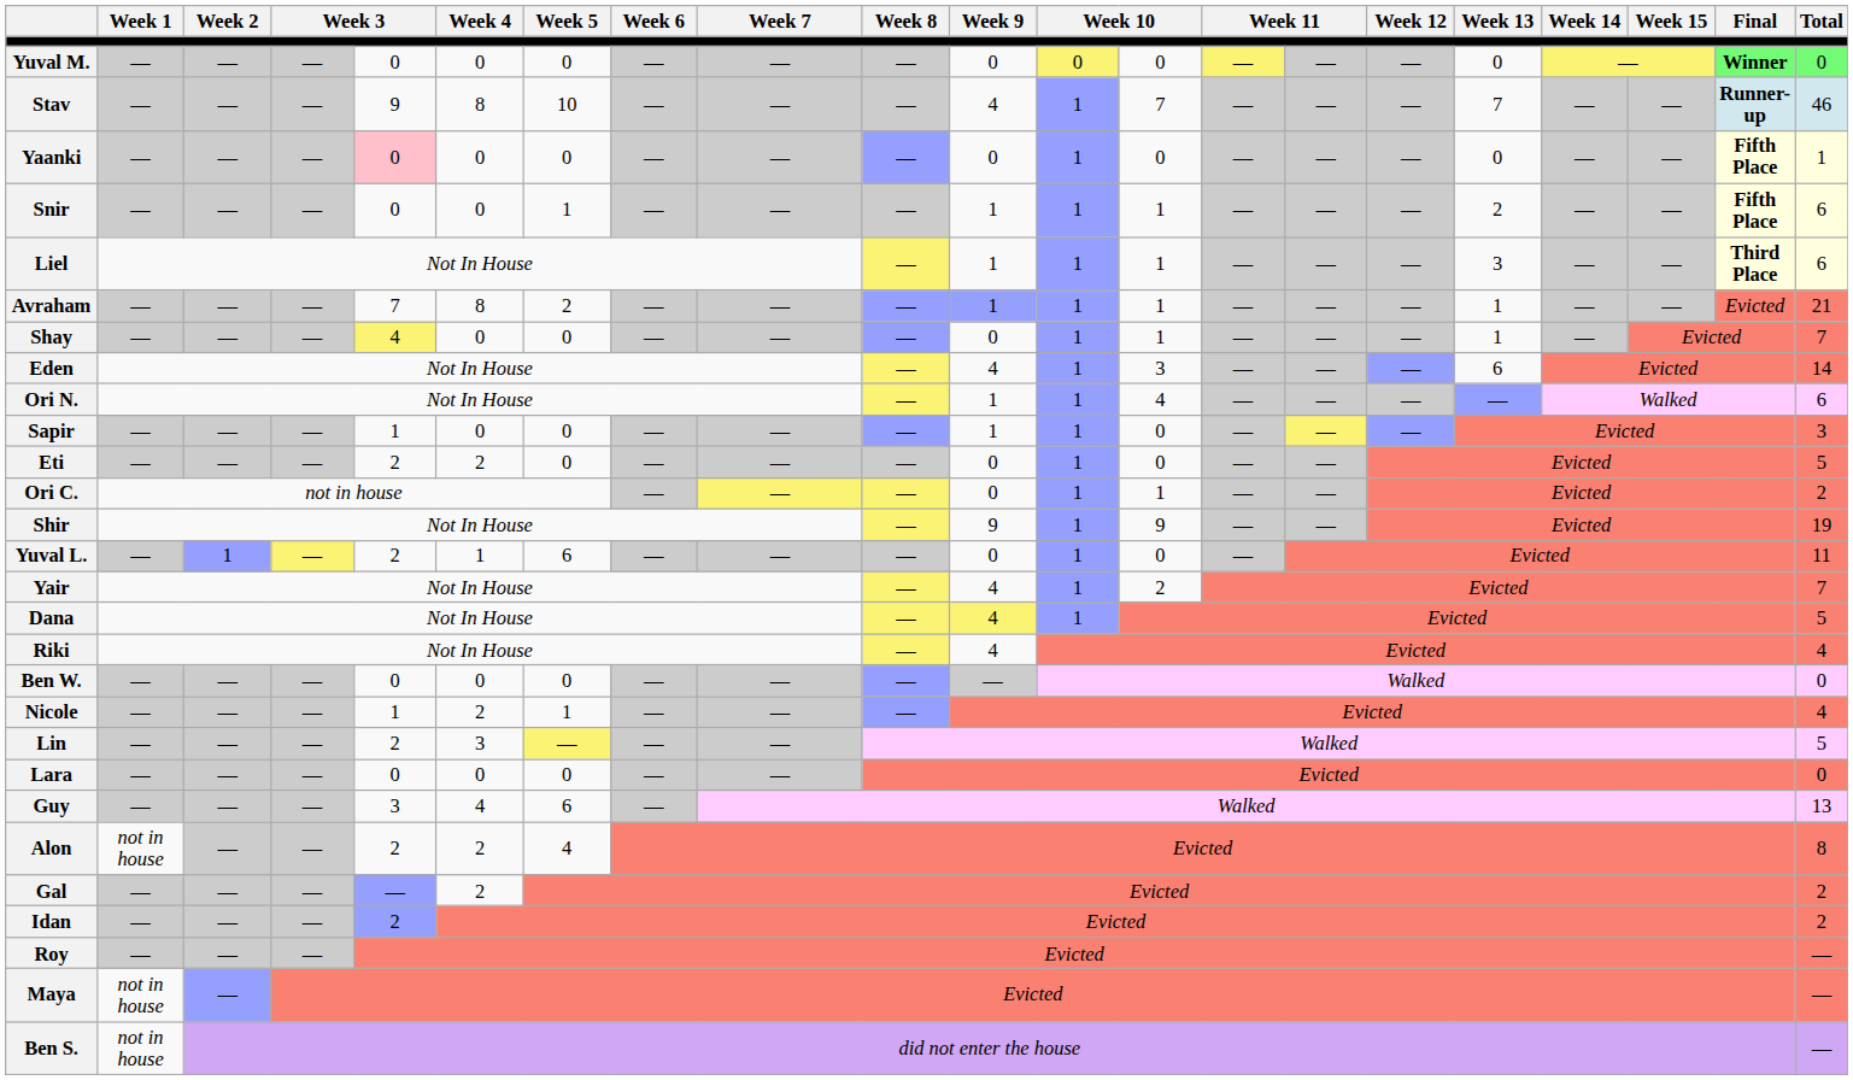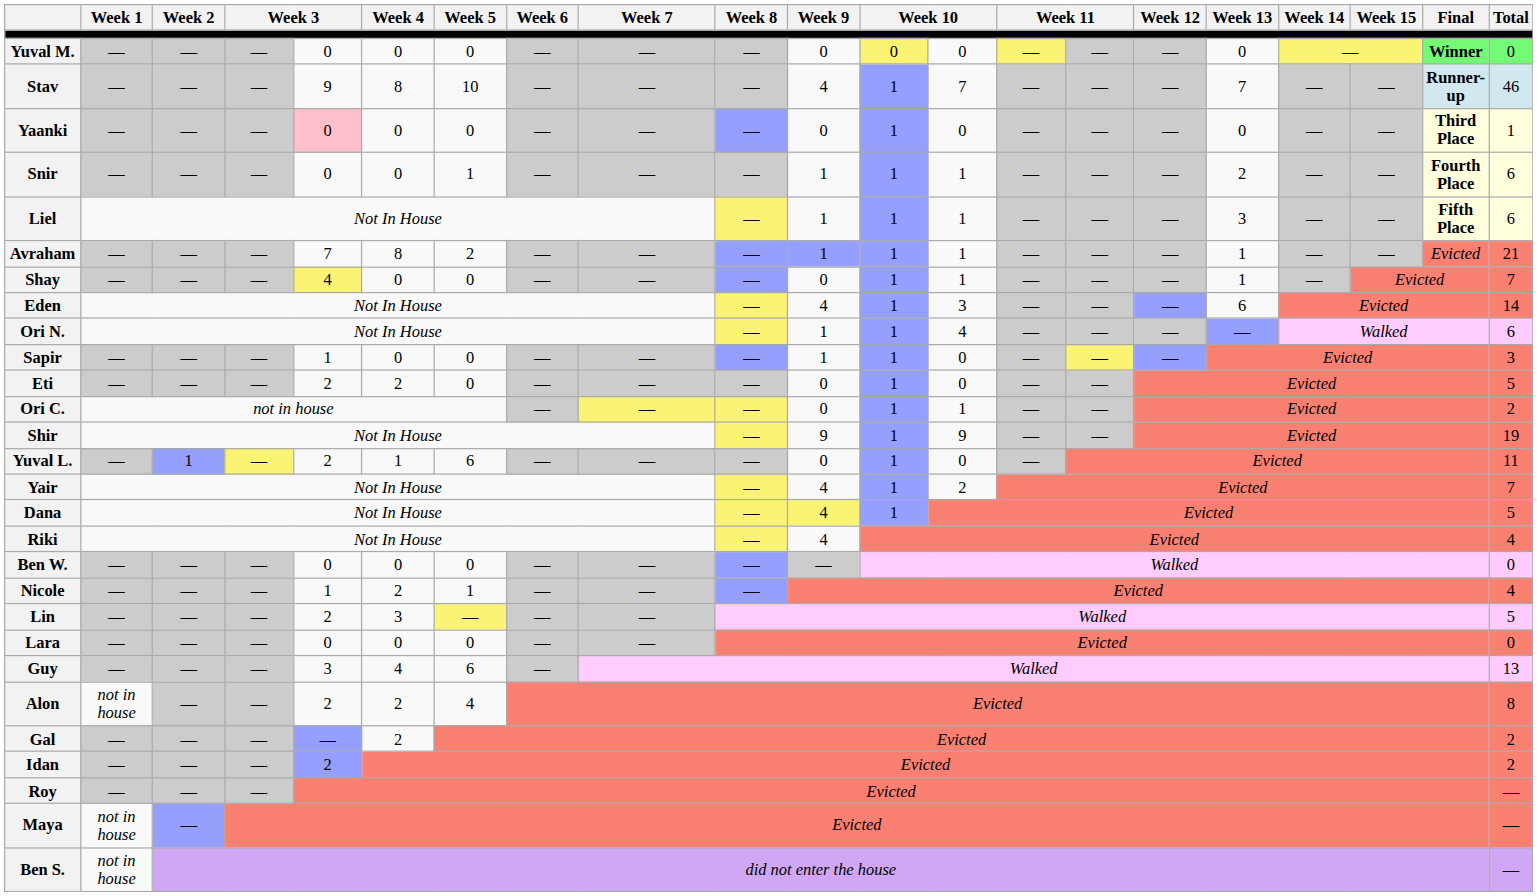Yaanki | Final: Fifth Place -> Third Place
Snir | Final: Fifth Place -> Fourth Place
Liel | Final: Third Place -> Fifth Place
